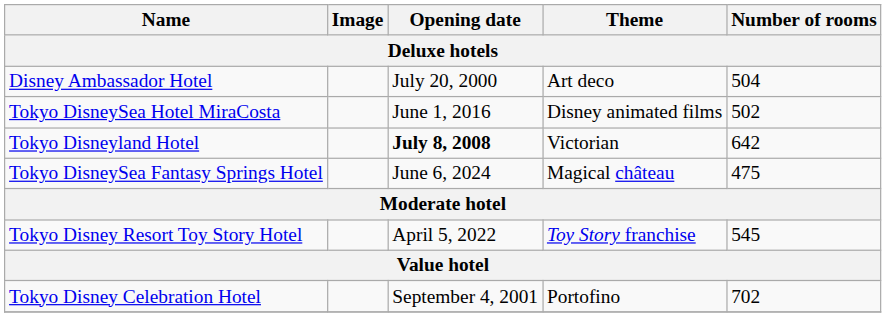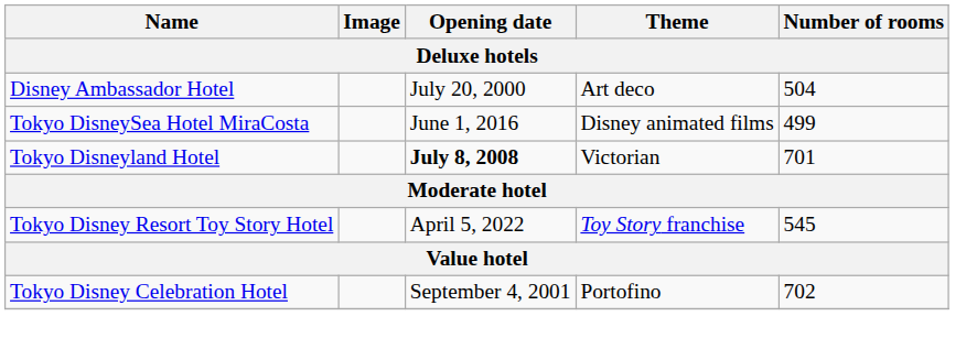Tokyo DisneySea Hotel MiraCosta | Number of rooms: 502 -> 499
Tokyo Disneyland Hotel | Number of rooms: 642 -> 701
- row: Tokyo DisneySea Fantasy Springs Hotel | June 6, 2024 | Magical château | 475
